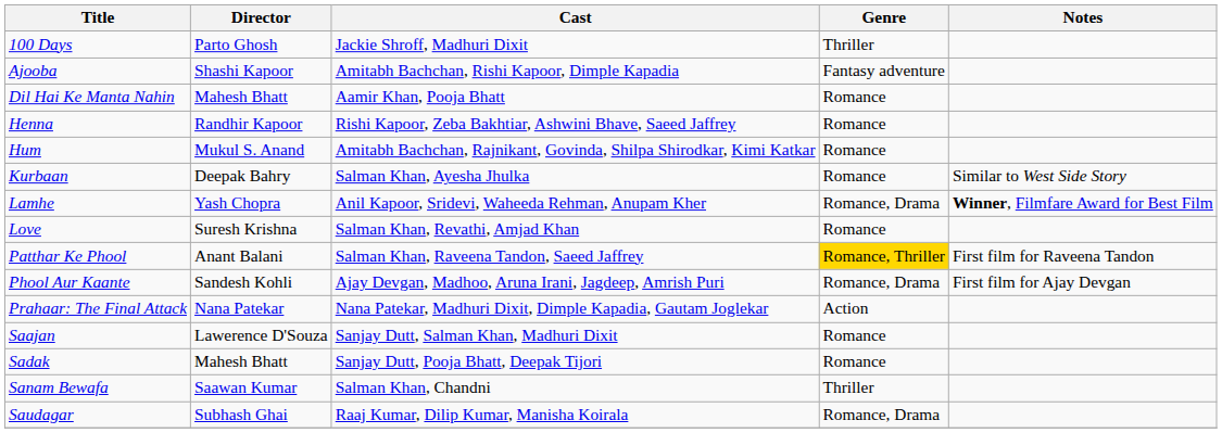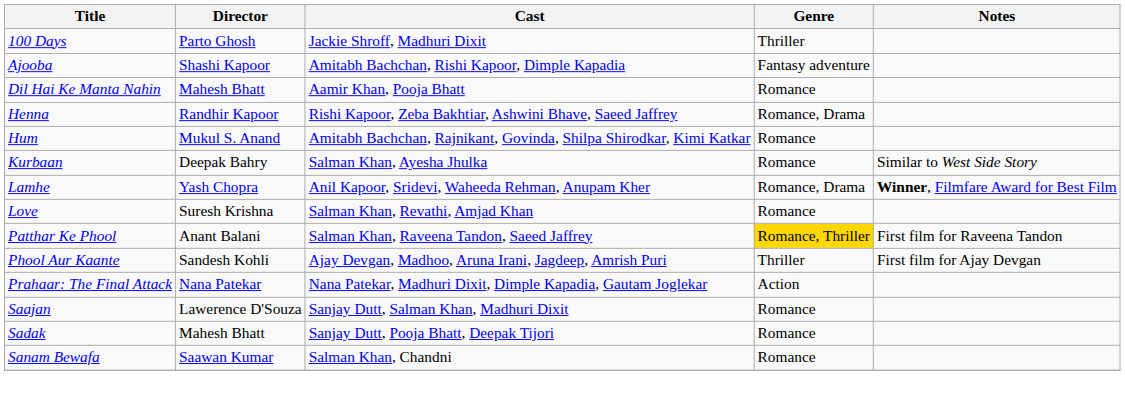Henna | Genre: Romance -> Romance, Drama
Phool Aur Kaante | Genre: Romance, Drama -> Thriller
Sanam Bewafa | Genre: Thriller -> Romance
- row: Saudagar | Subhash Ghai | Raaj Kumar, Dilip Kumar, Manisha Koirala | Romance, Drama
